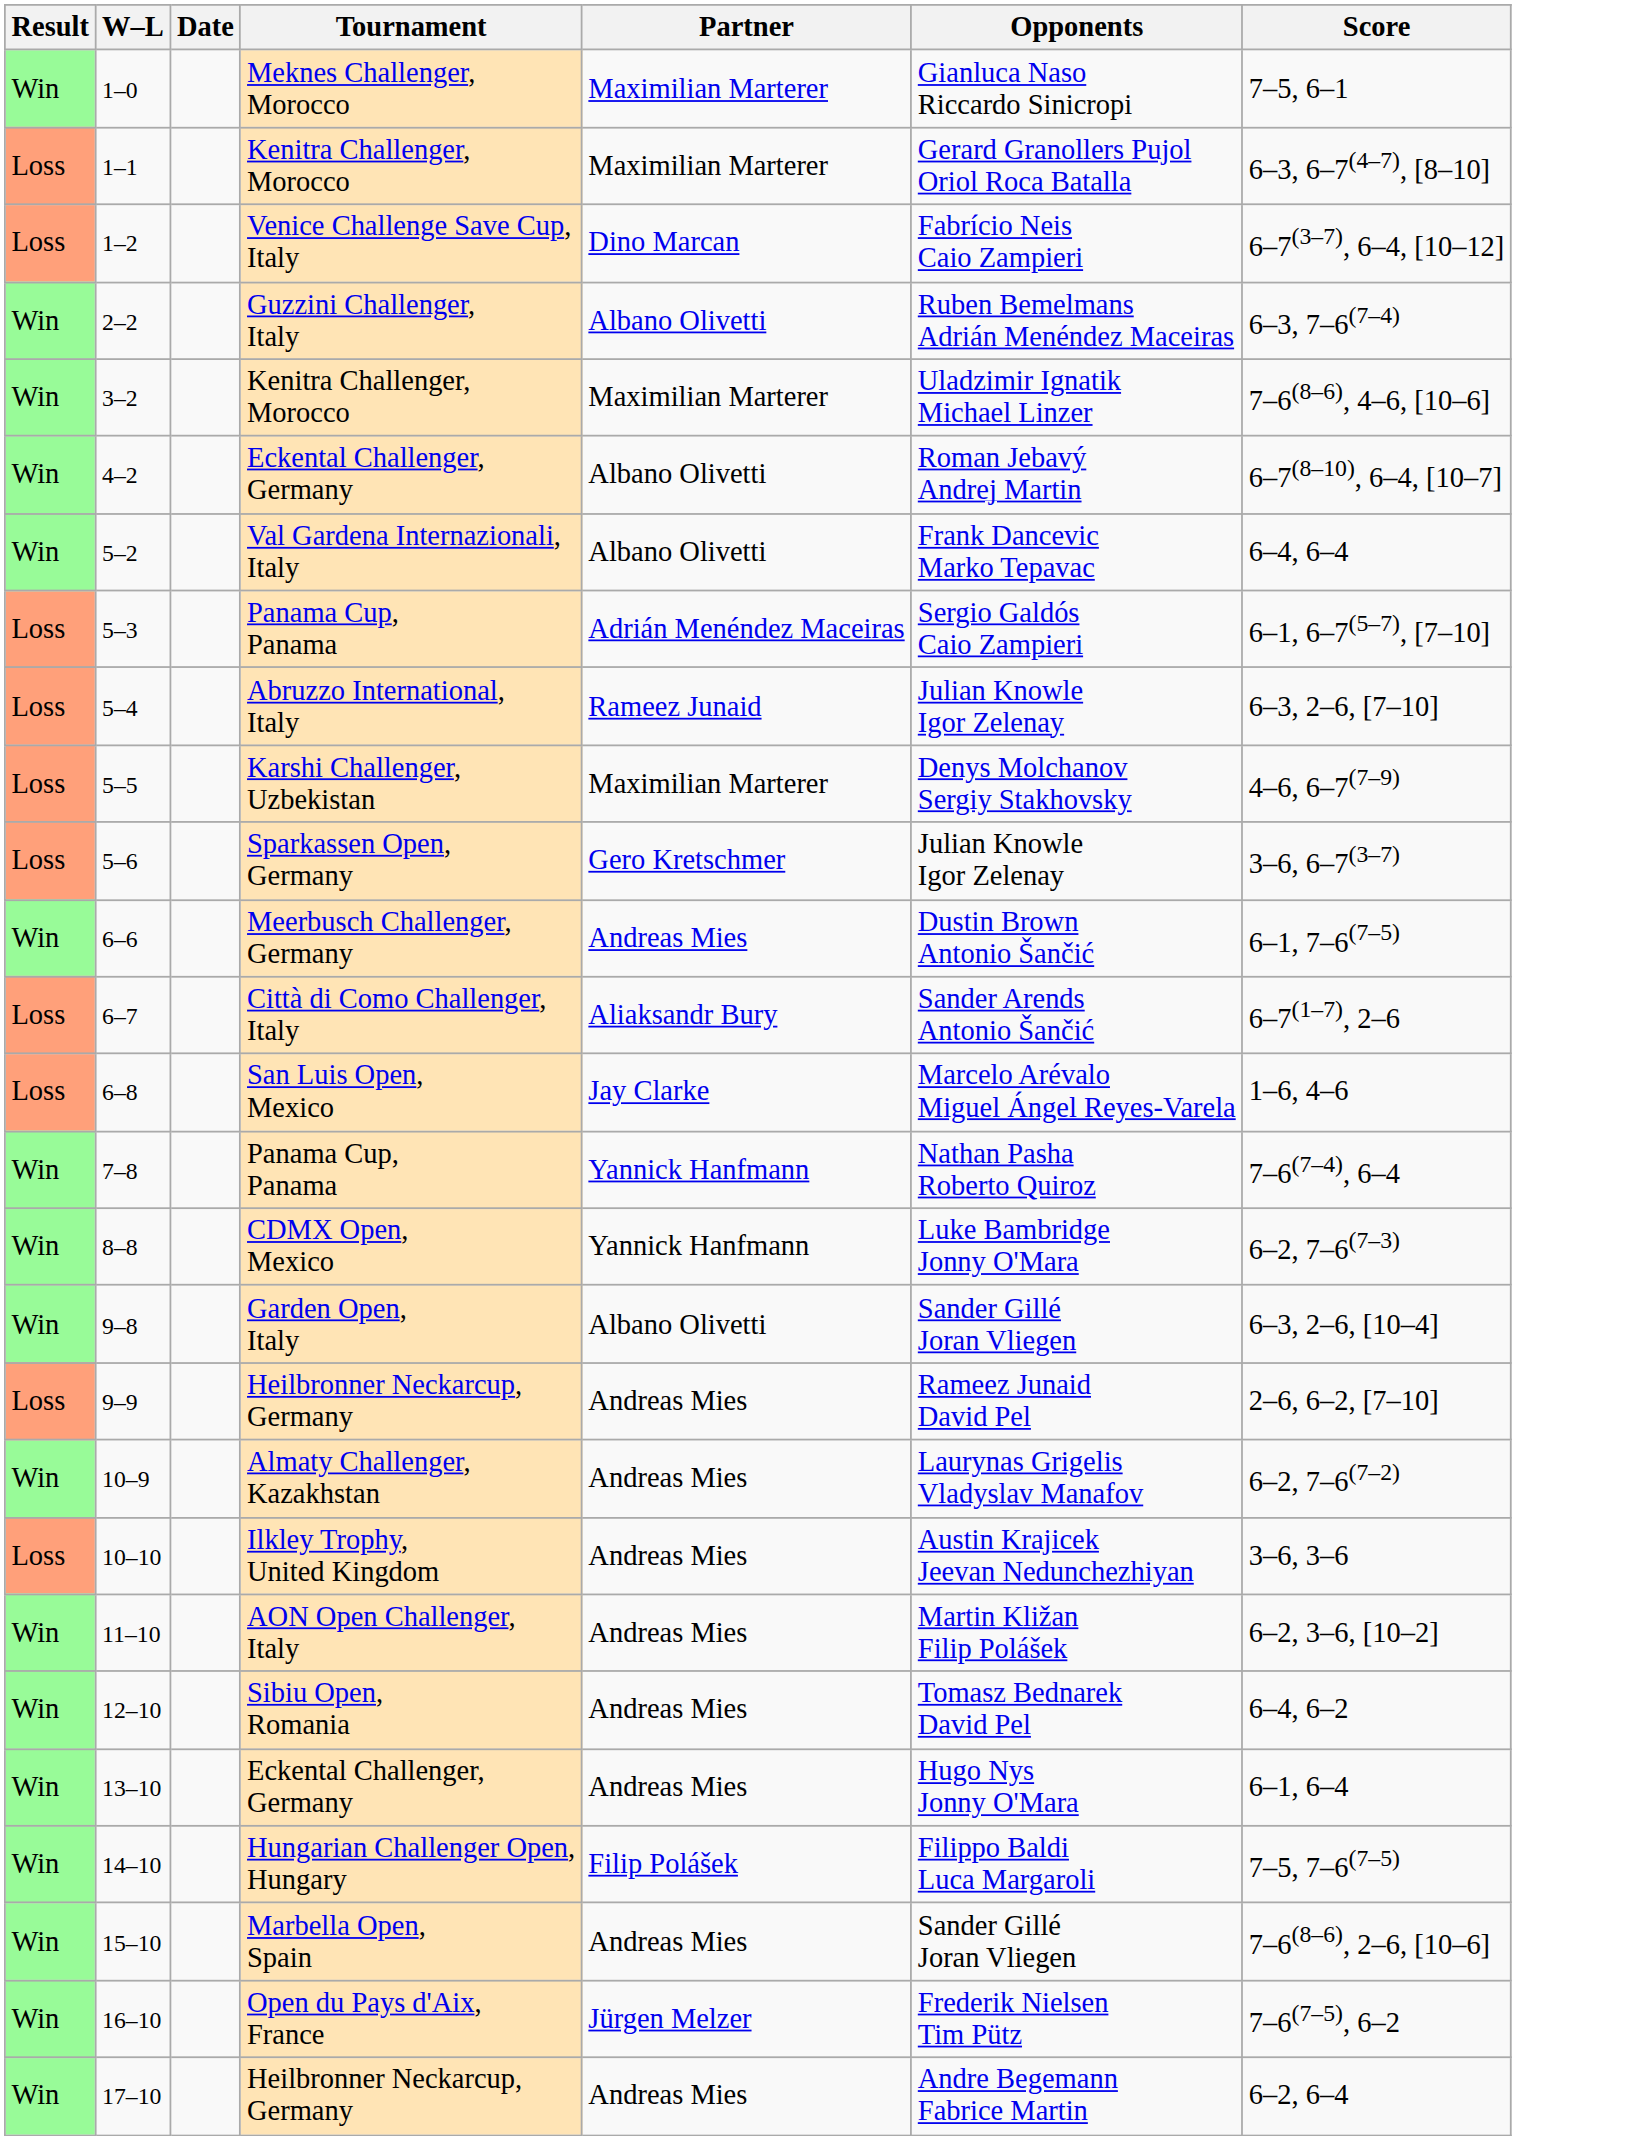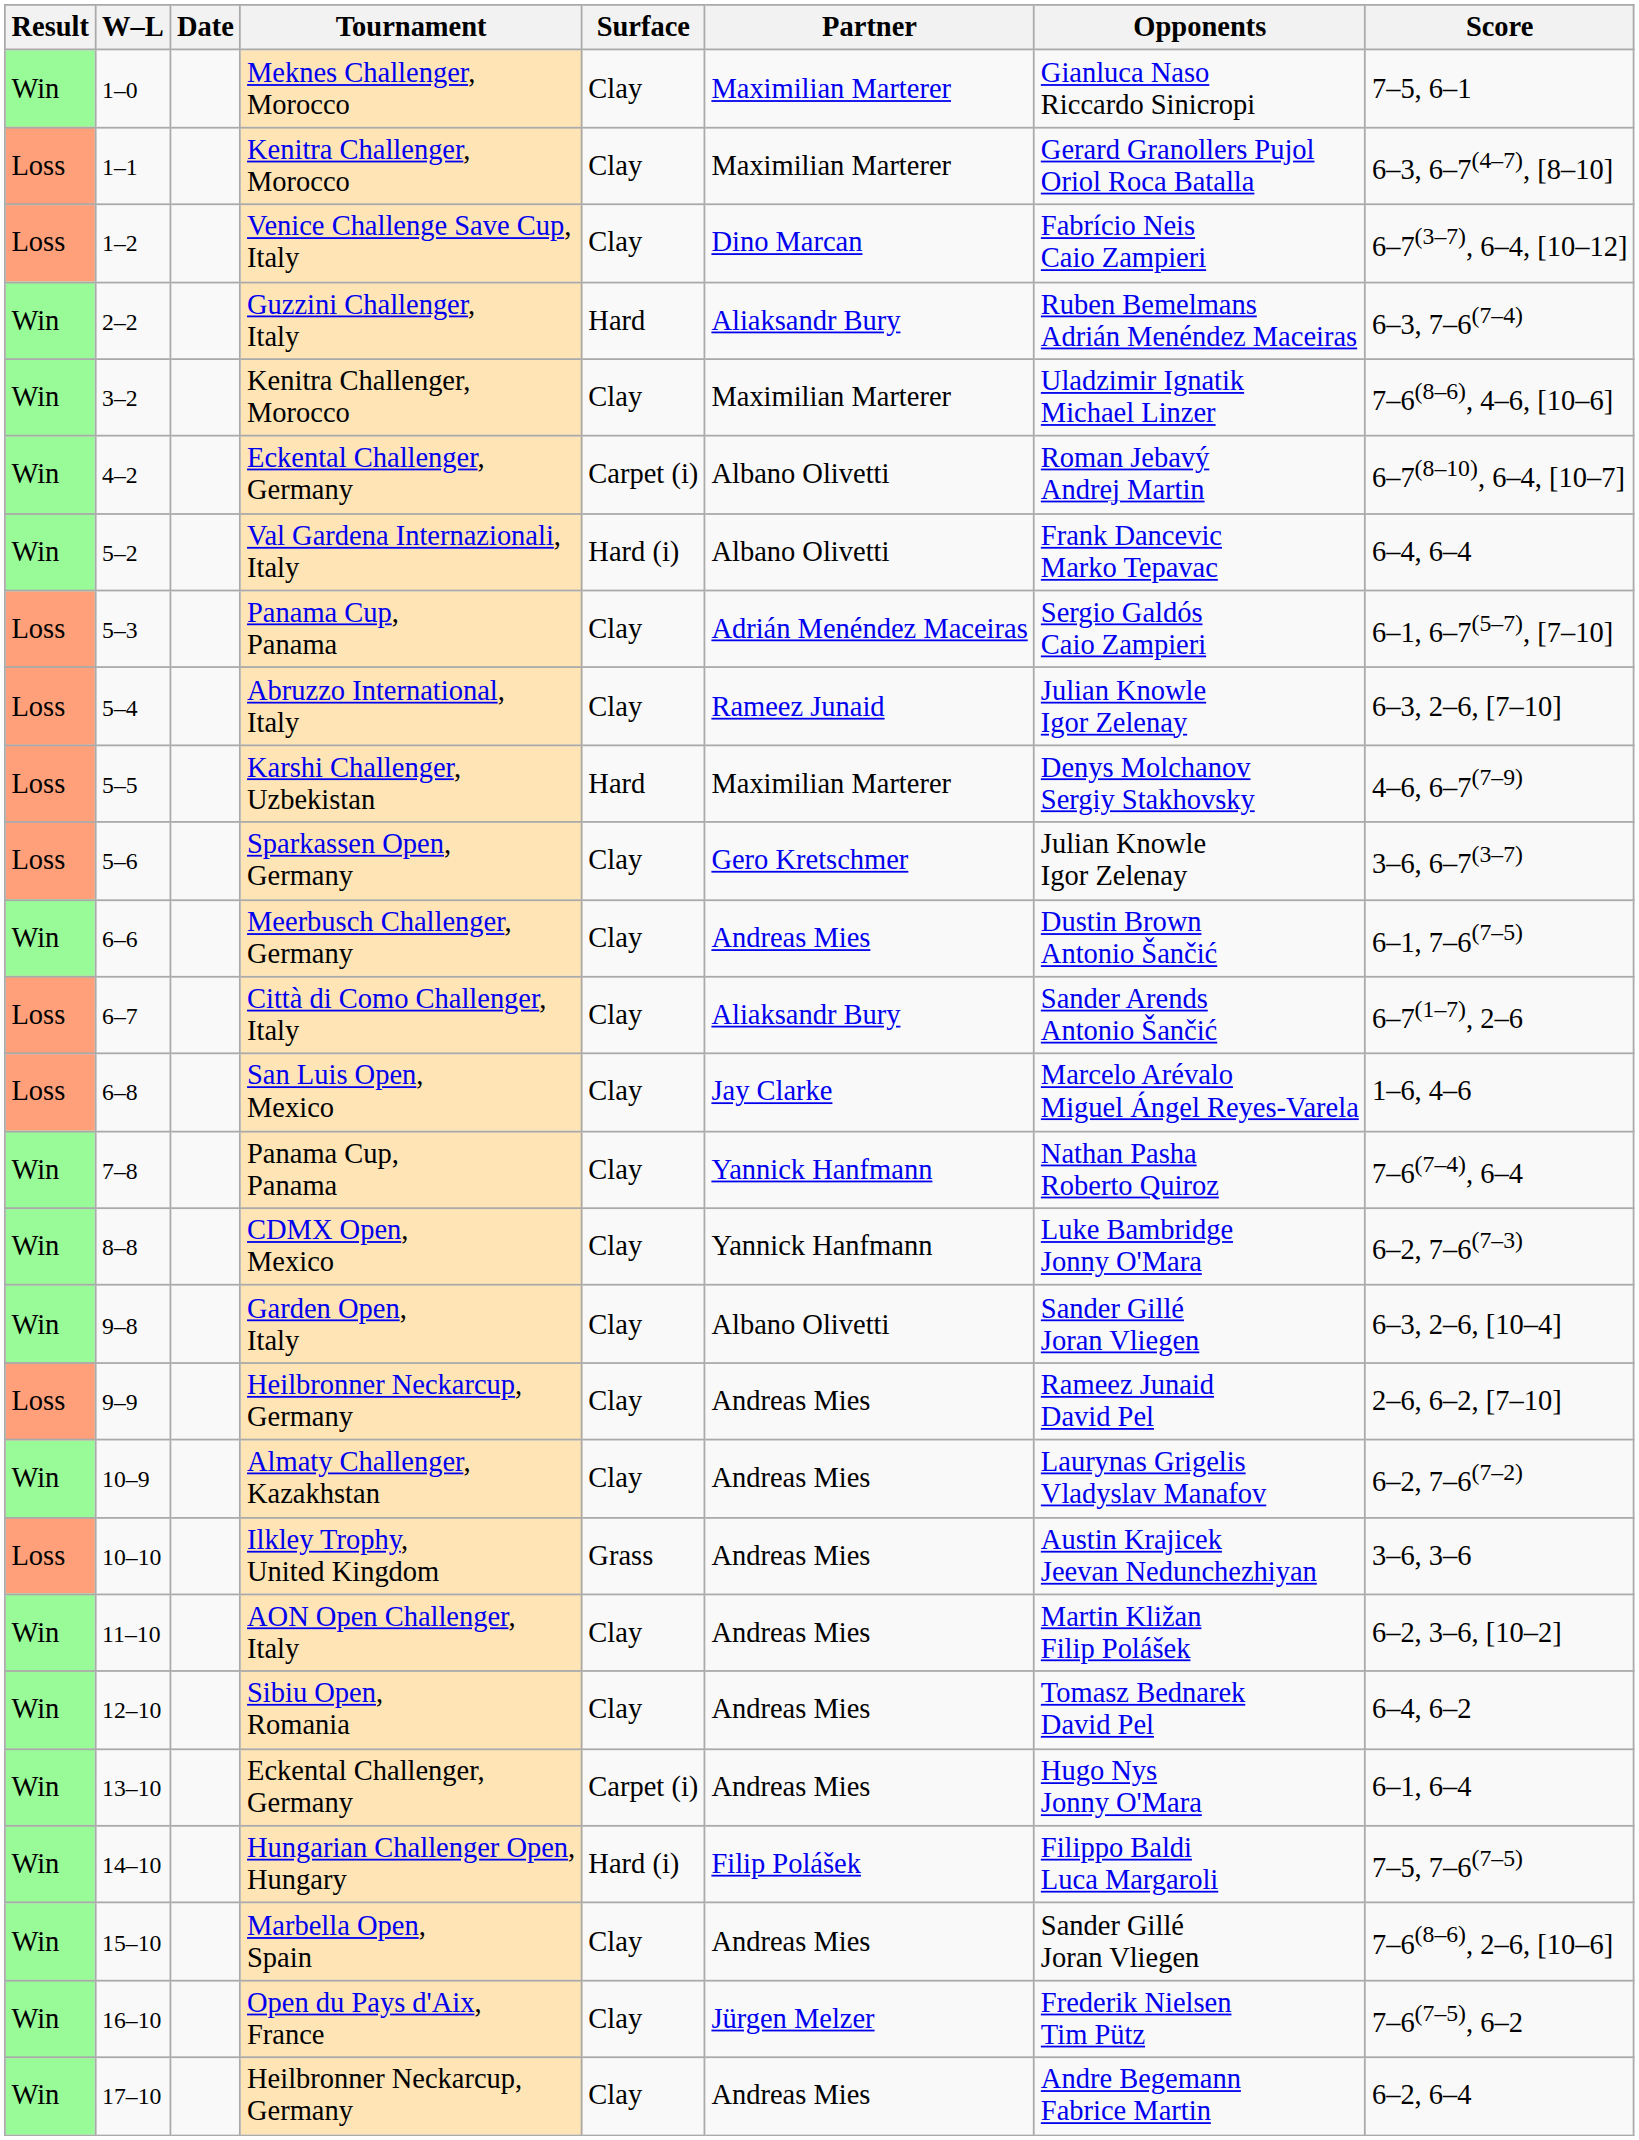+ column: Surface | Clay | Clay | Clay | Hard | Clay | Carpet (i) | Hard (i) | Clay | Clay | Hard | Clay | Clay | Clay | Clay | Clay | Clay | Clay | Clay | Clay | Grass | Clay | Clay | Carpet (i) | Hard (i) | Clay | Clay | Clay
2–2 | Partner: Albano Olivetti -> Aliaksandr Bury
